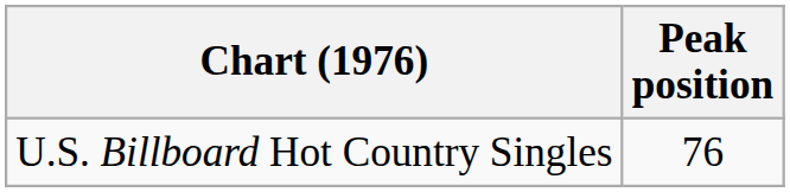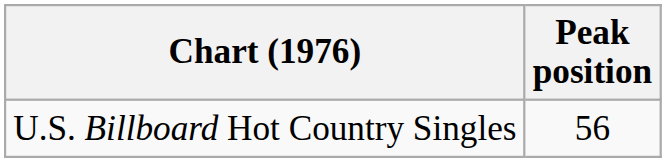U.S. Billboard Hot Country Singles | Peak position: 76 -> 56
